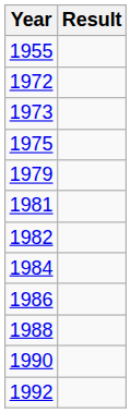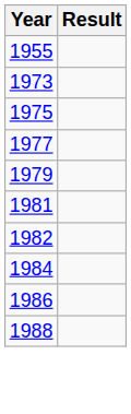- row: 1972
+ row: 1977
- row: 1990
- row: 1992
